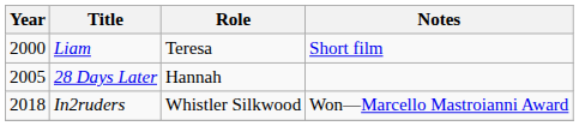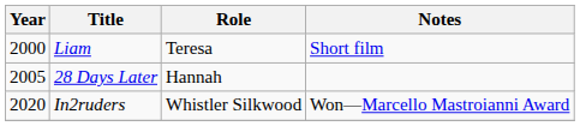In2ruders | Year: 2018 -> 2020
